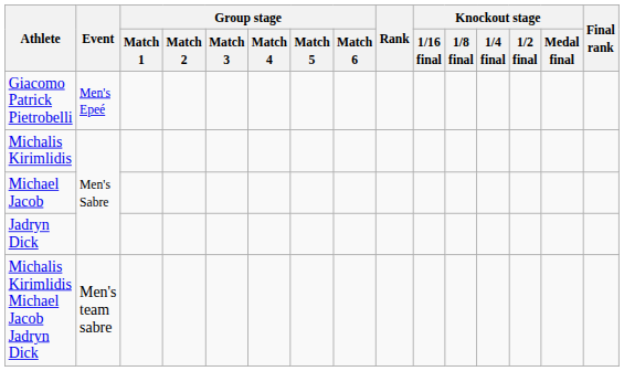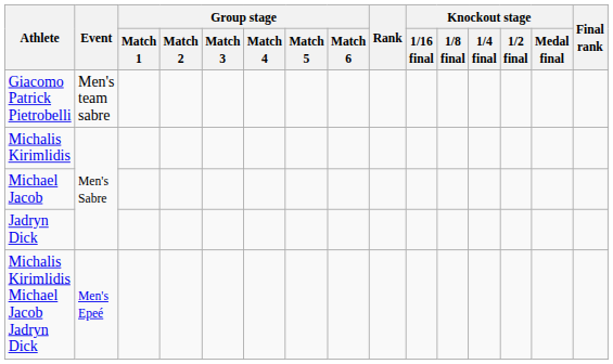Giacomo Patrick Pietrobelli | Event: Men's Epeé -> Men's team sabre
Michalis Kirimlidis Michael Jacob Jadryn Dick | Event: Men's team sabre -> Men's Epeé
